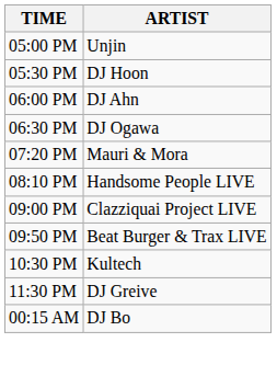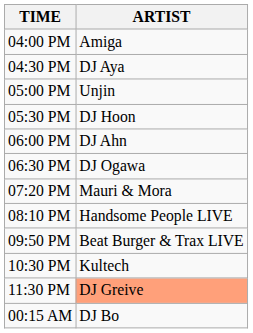+ row: 04:00 PM | Amiga
+ row: 04:30 PM | DJ Aya
- row: 09:00 PM | Clazziquai Project LIVE
11:30 PM | ARTIST: no background -> lightsalmon background
